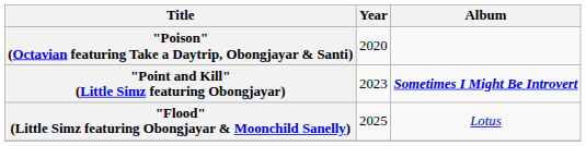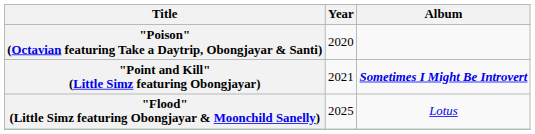"Point and Kill" (Little Simz featuring Obongjayar) | Year: 2023 -> 2021
